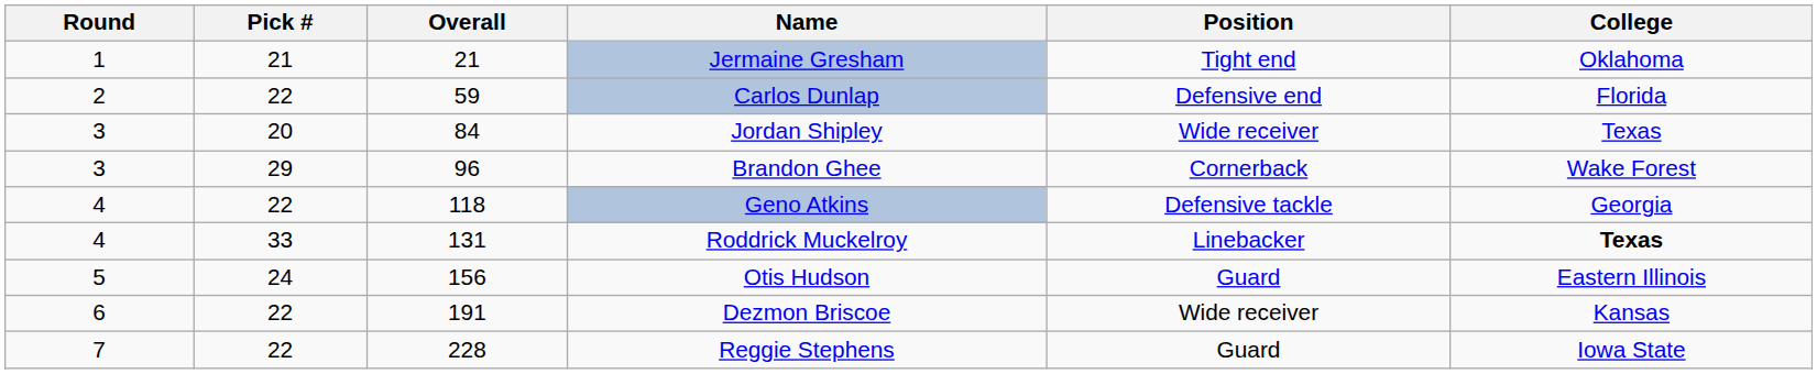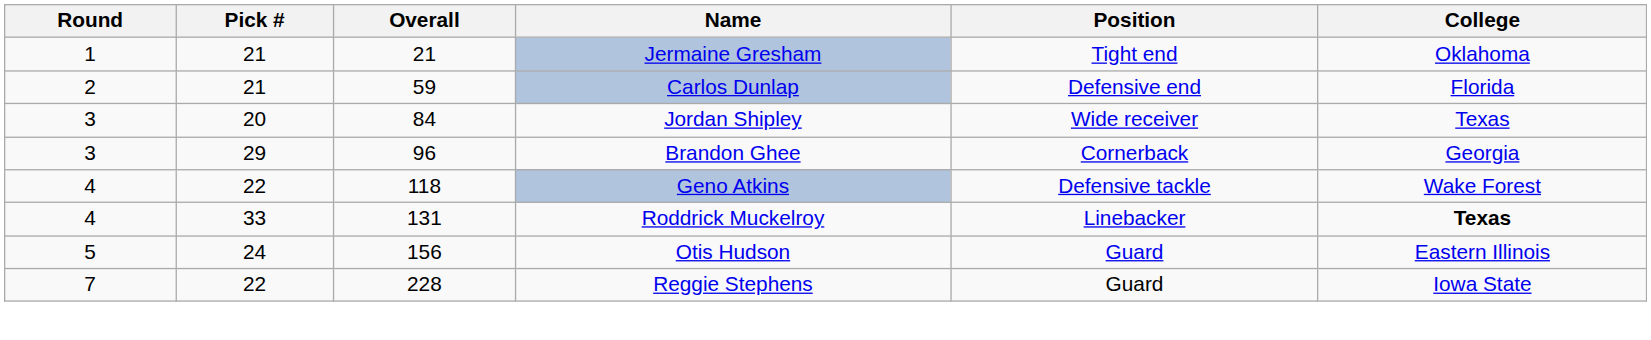Carlos Dunlap | Pick #: 22 -> 21
Brandon Ghee | College: Wake Forest -> Georgia
Geno Atkins | College: Georgia -> Wake Forest
- row: 6 | 22 | 191 | Dezmon Briscoe | Wide receiver | Kansas
